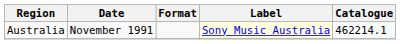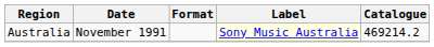Australia | Catalogue: 462214.1 -> 469214.2
